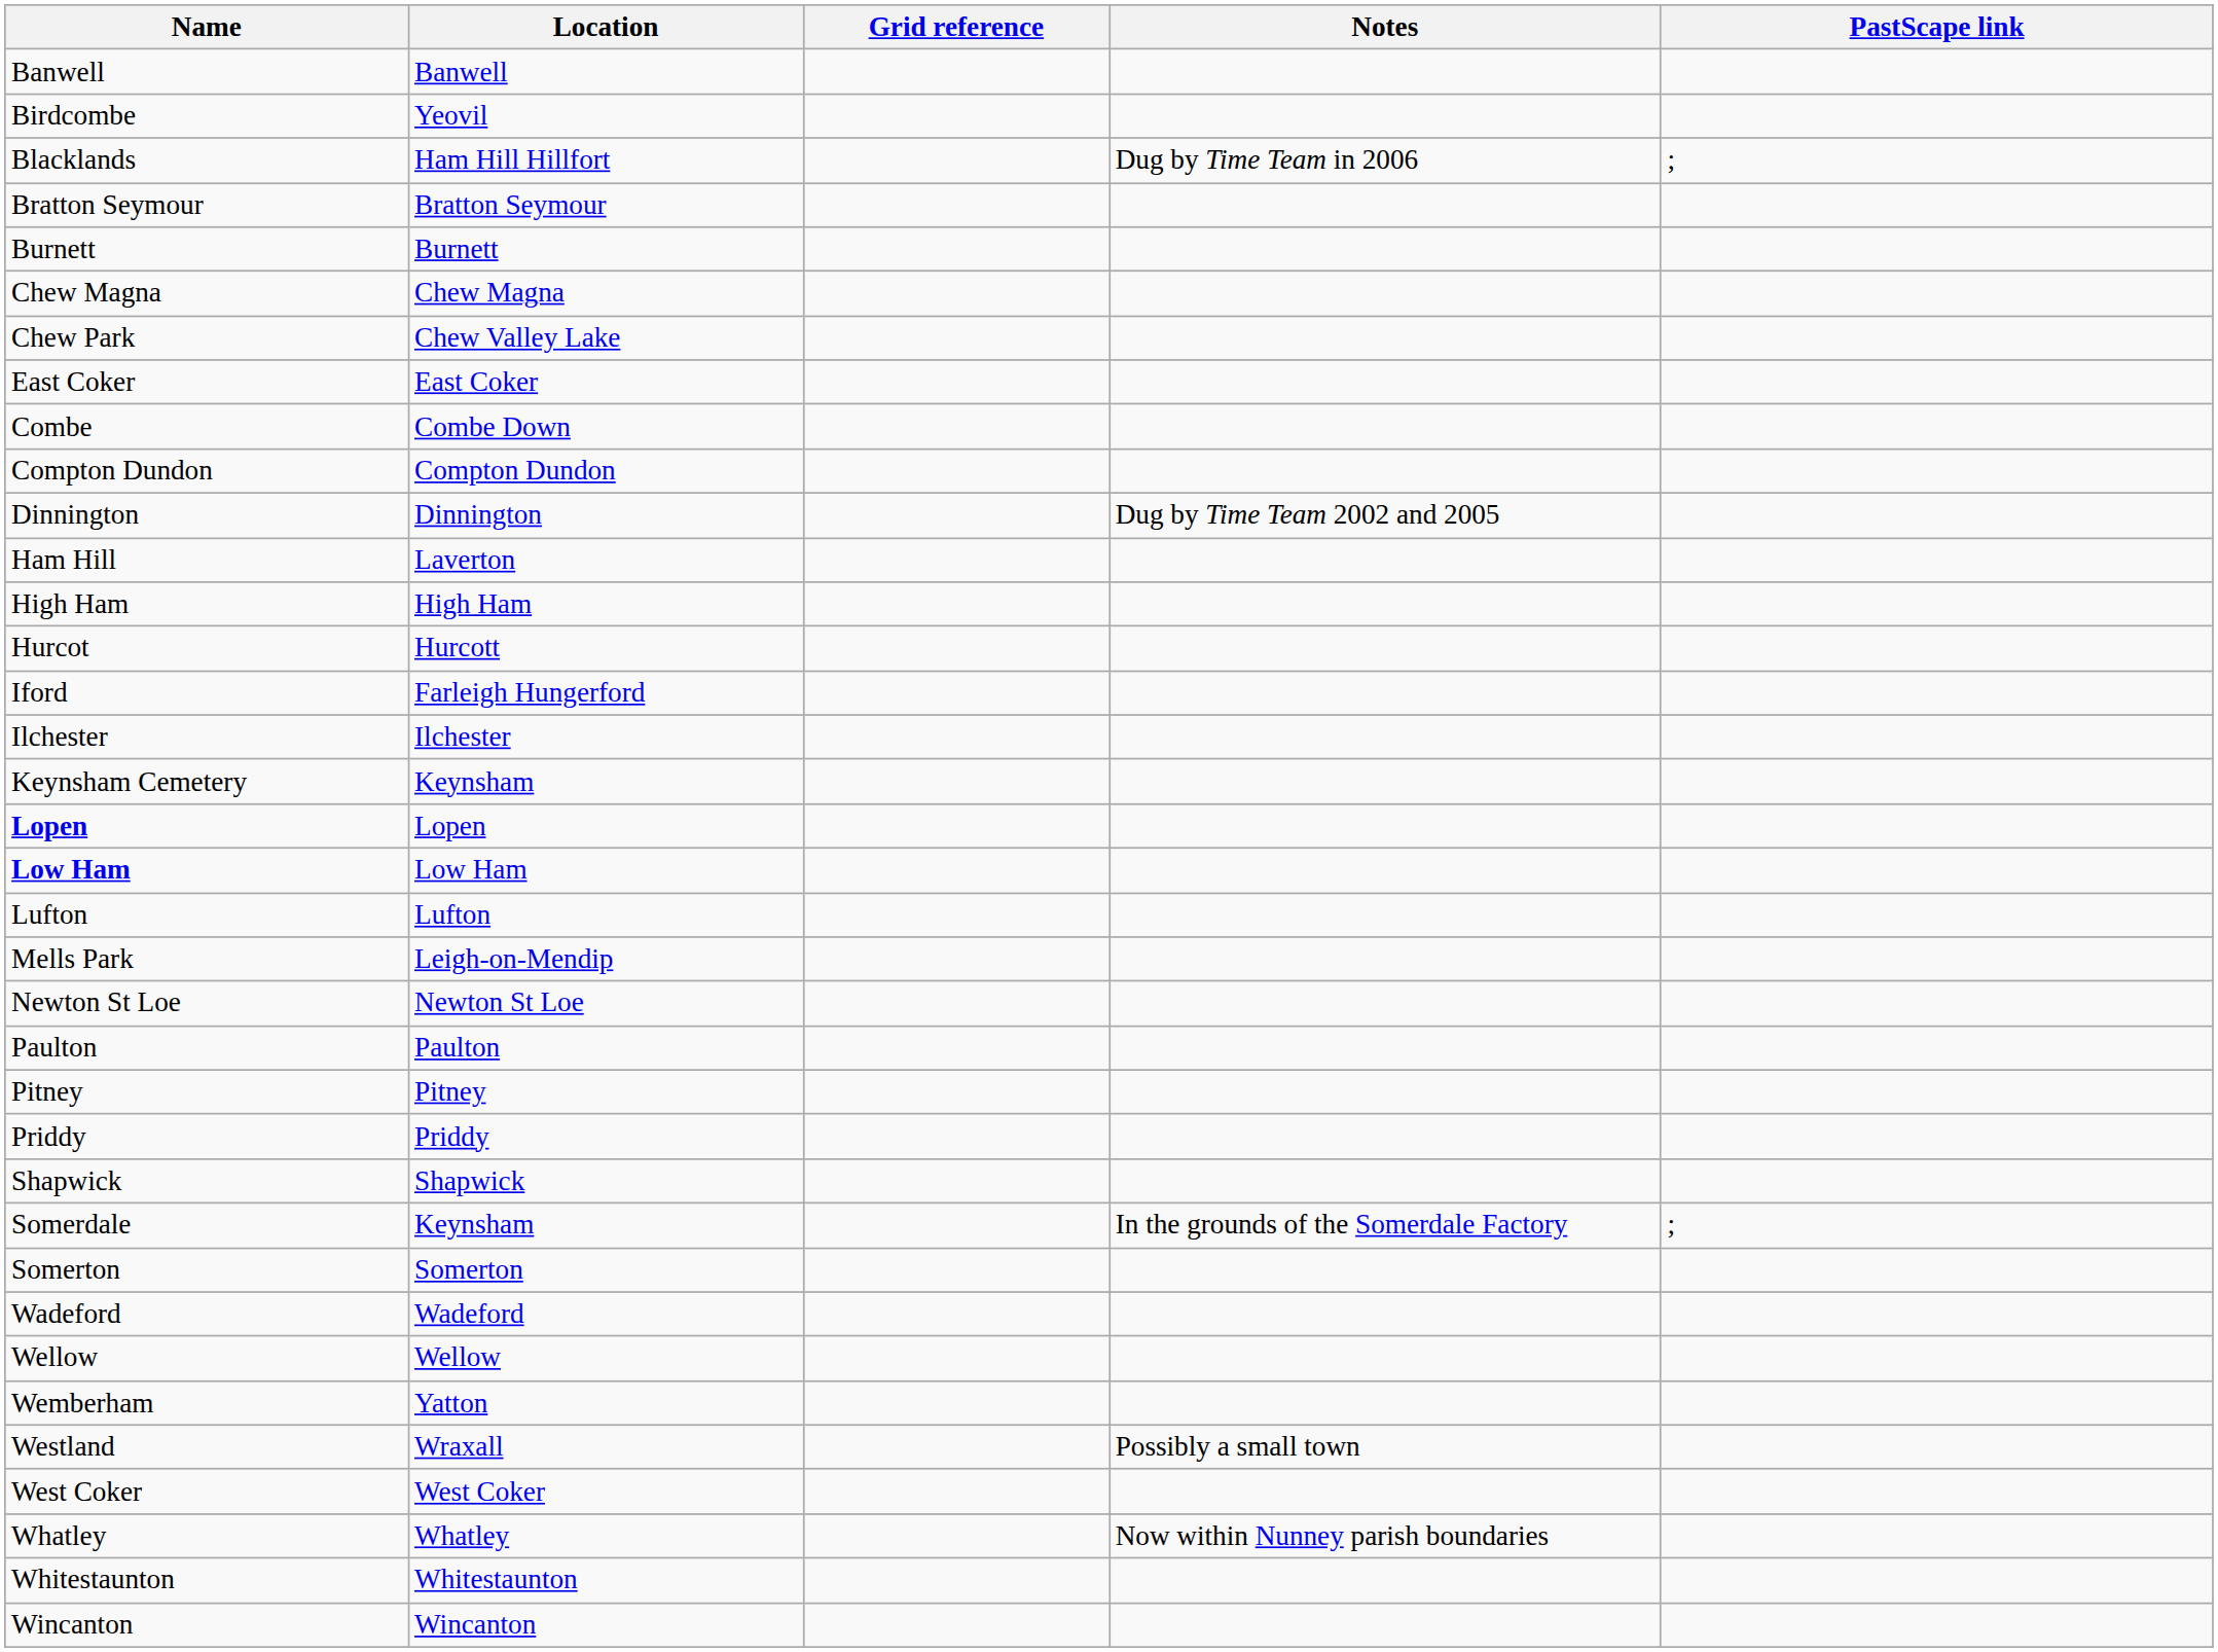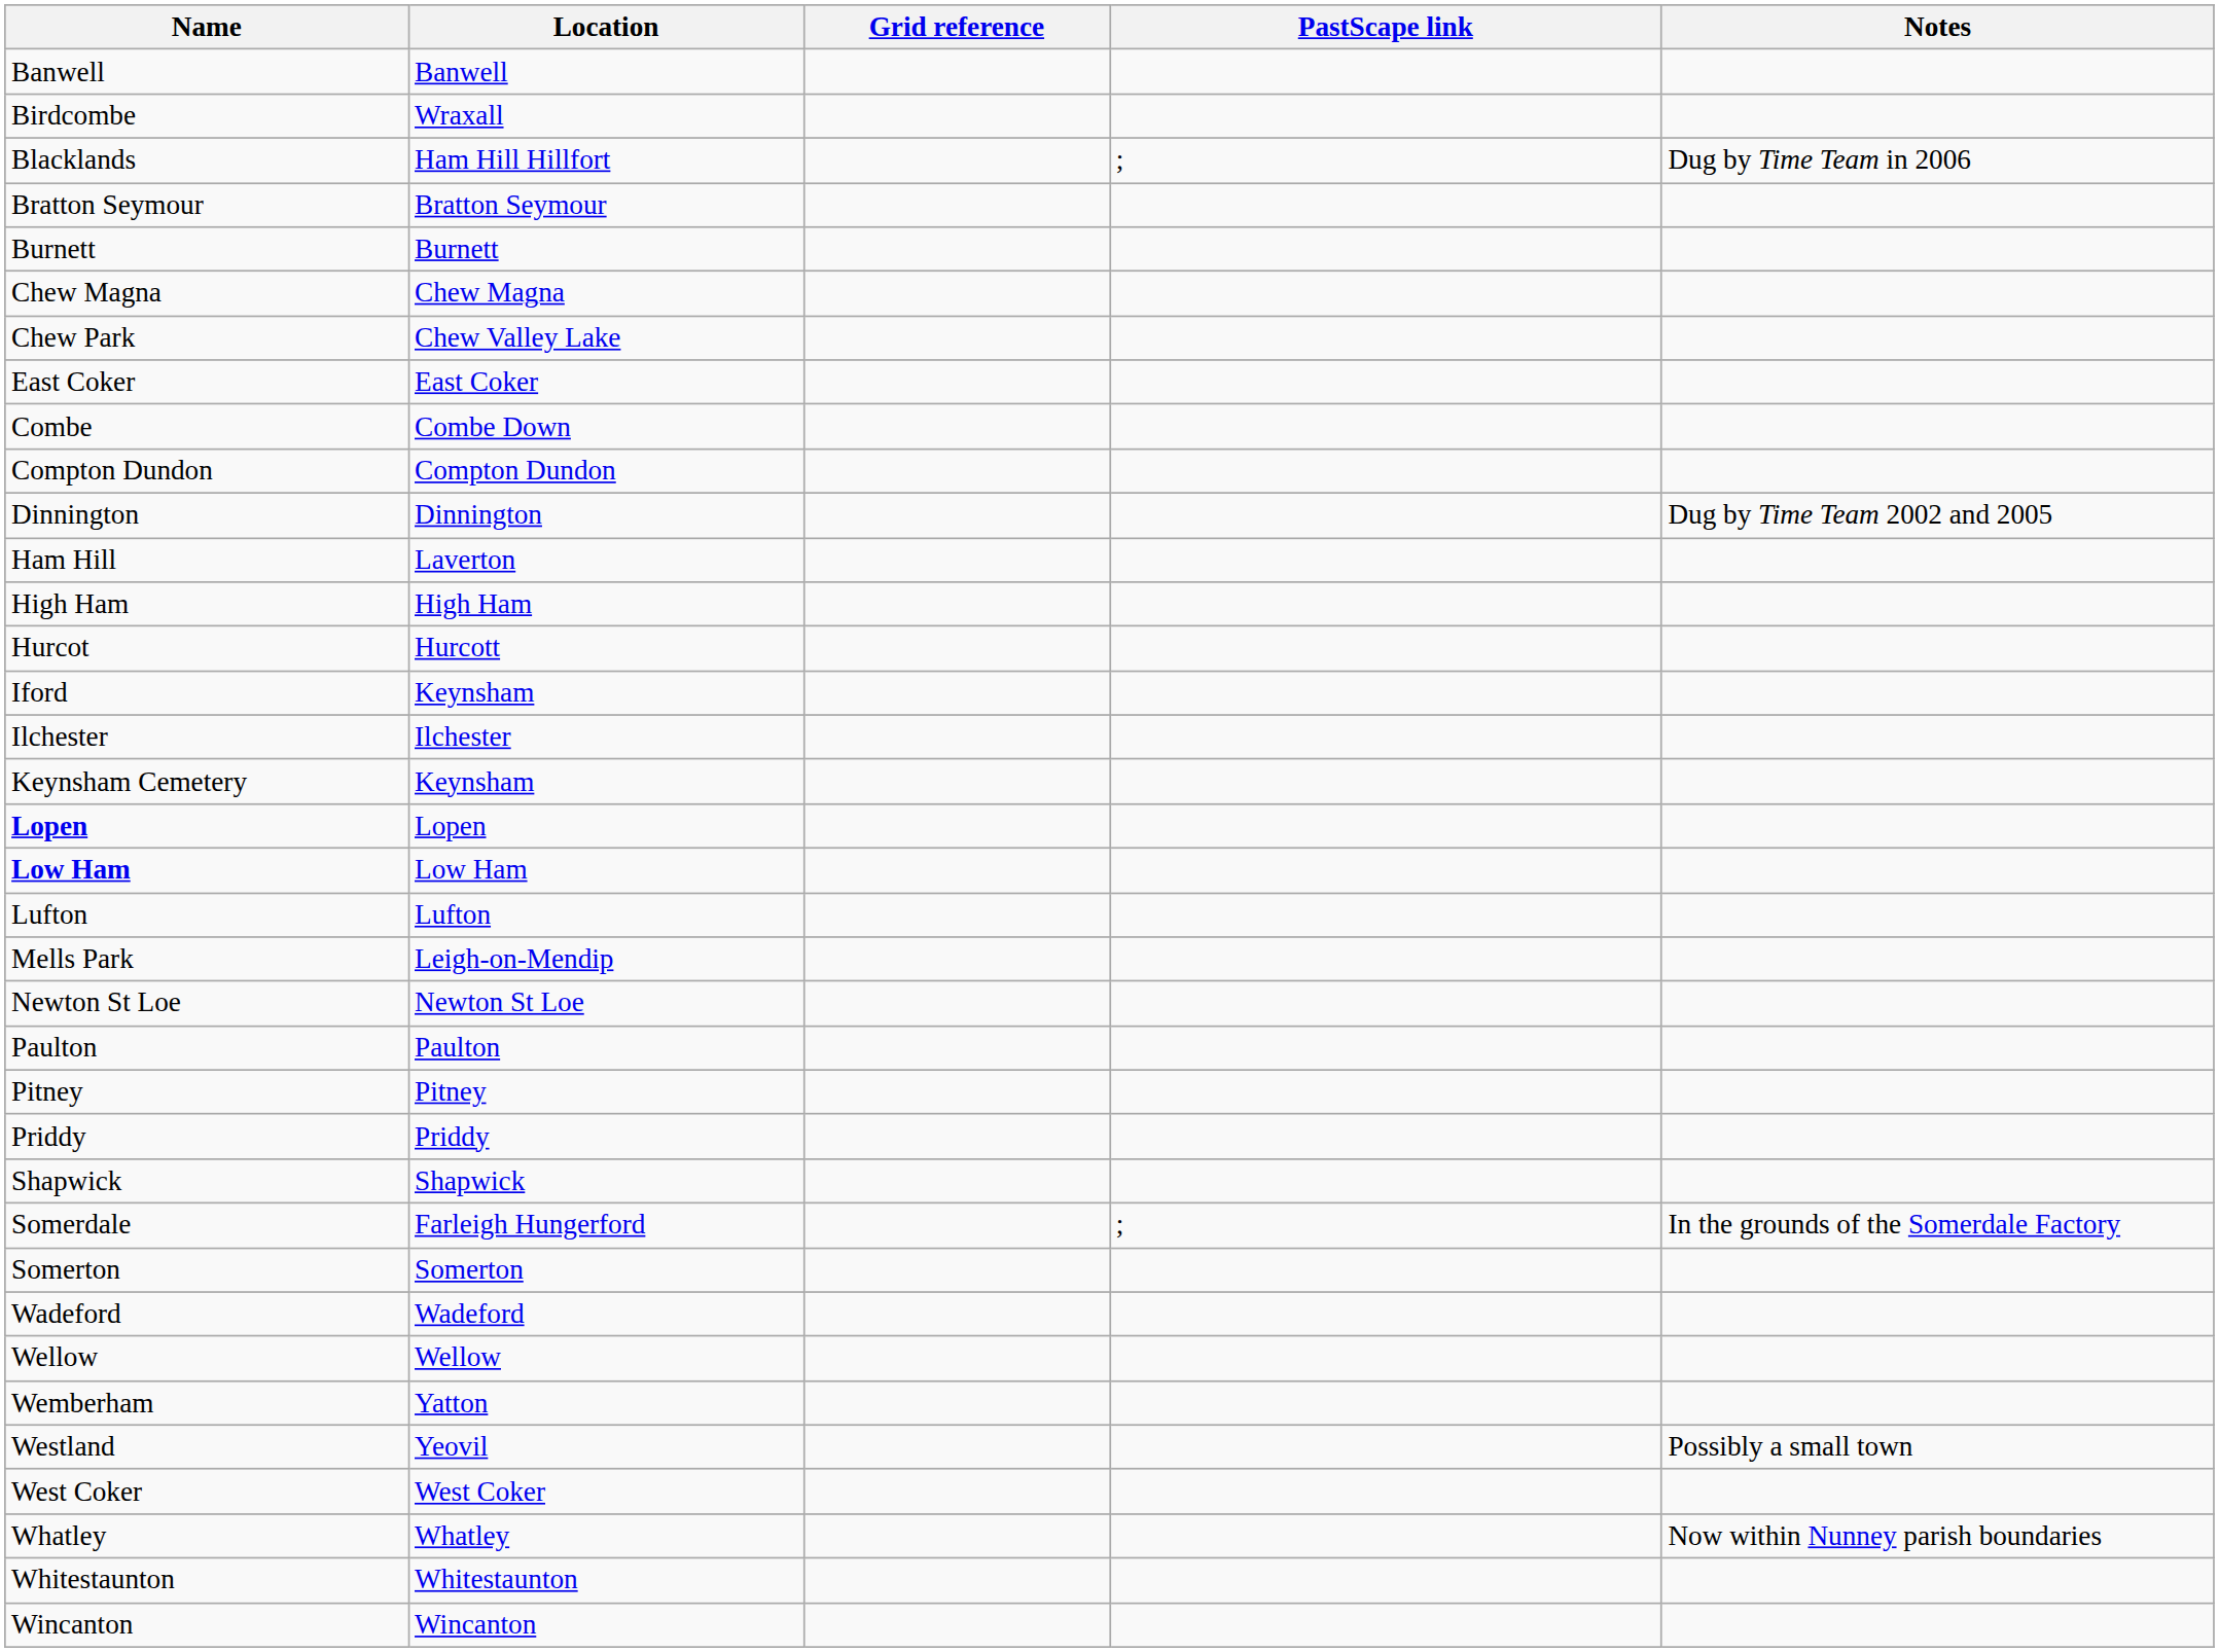columns swapped: PastScape link <-> Notes
Birdcombe | Location: Yeovil -> Wraxall
Iford | Location: Farleigh Hungerford -> Keynsham
Somerdale | Location: Keynsham -> Farleigh Hungerford
Westland | Location: Wraxall -> Yeovil
